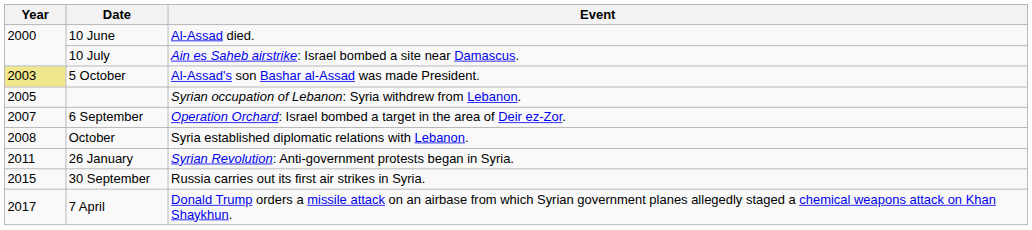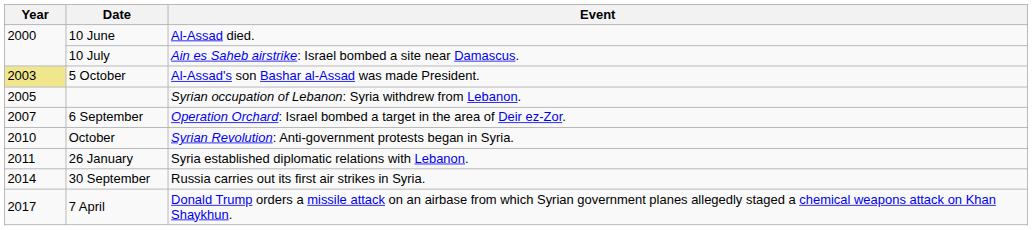October | Year: 2008 -> 2010
October | Event: Syria established diplomatic relations with Lebanon. -> Syrian Revolution: Anti-government protests began in Syria.
26 January | Event: Syrian Revolution: Anti-government protests began in Syria. -> Syria established diplomatic relations with Lebanon.
30 September | Year: 2015 -> 2014
